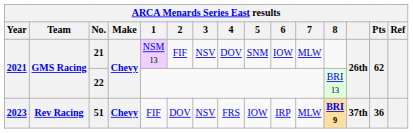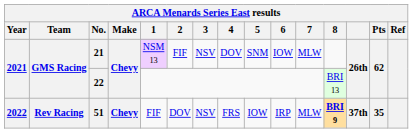51 | Year: 2023 -> 2022
51 | Pts: 36 -> 35
